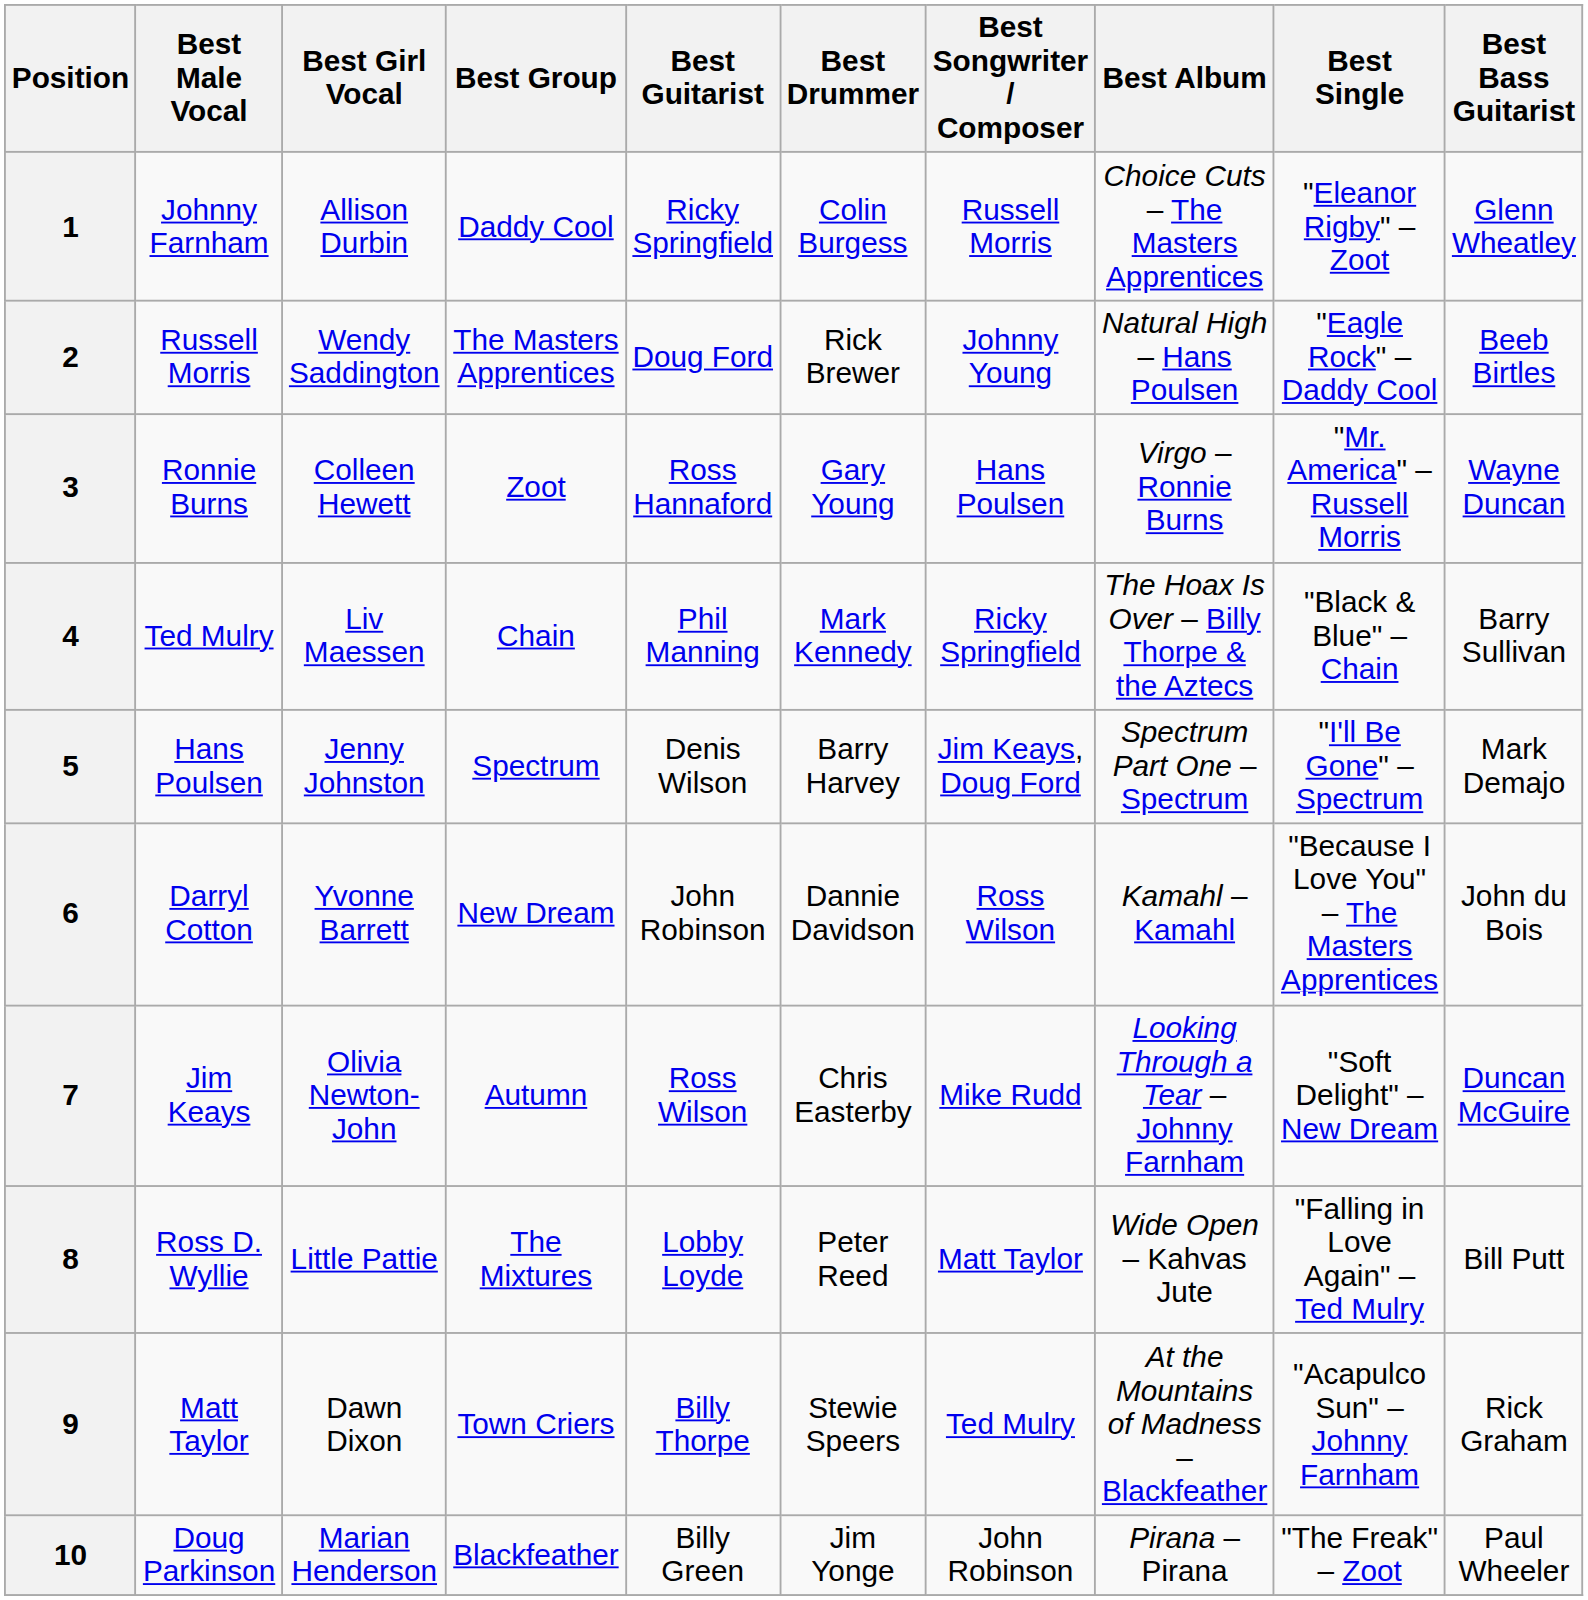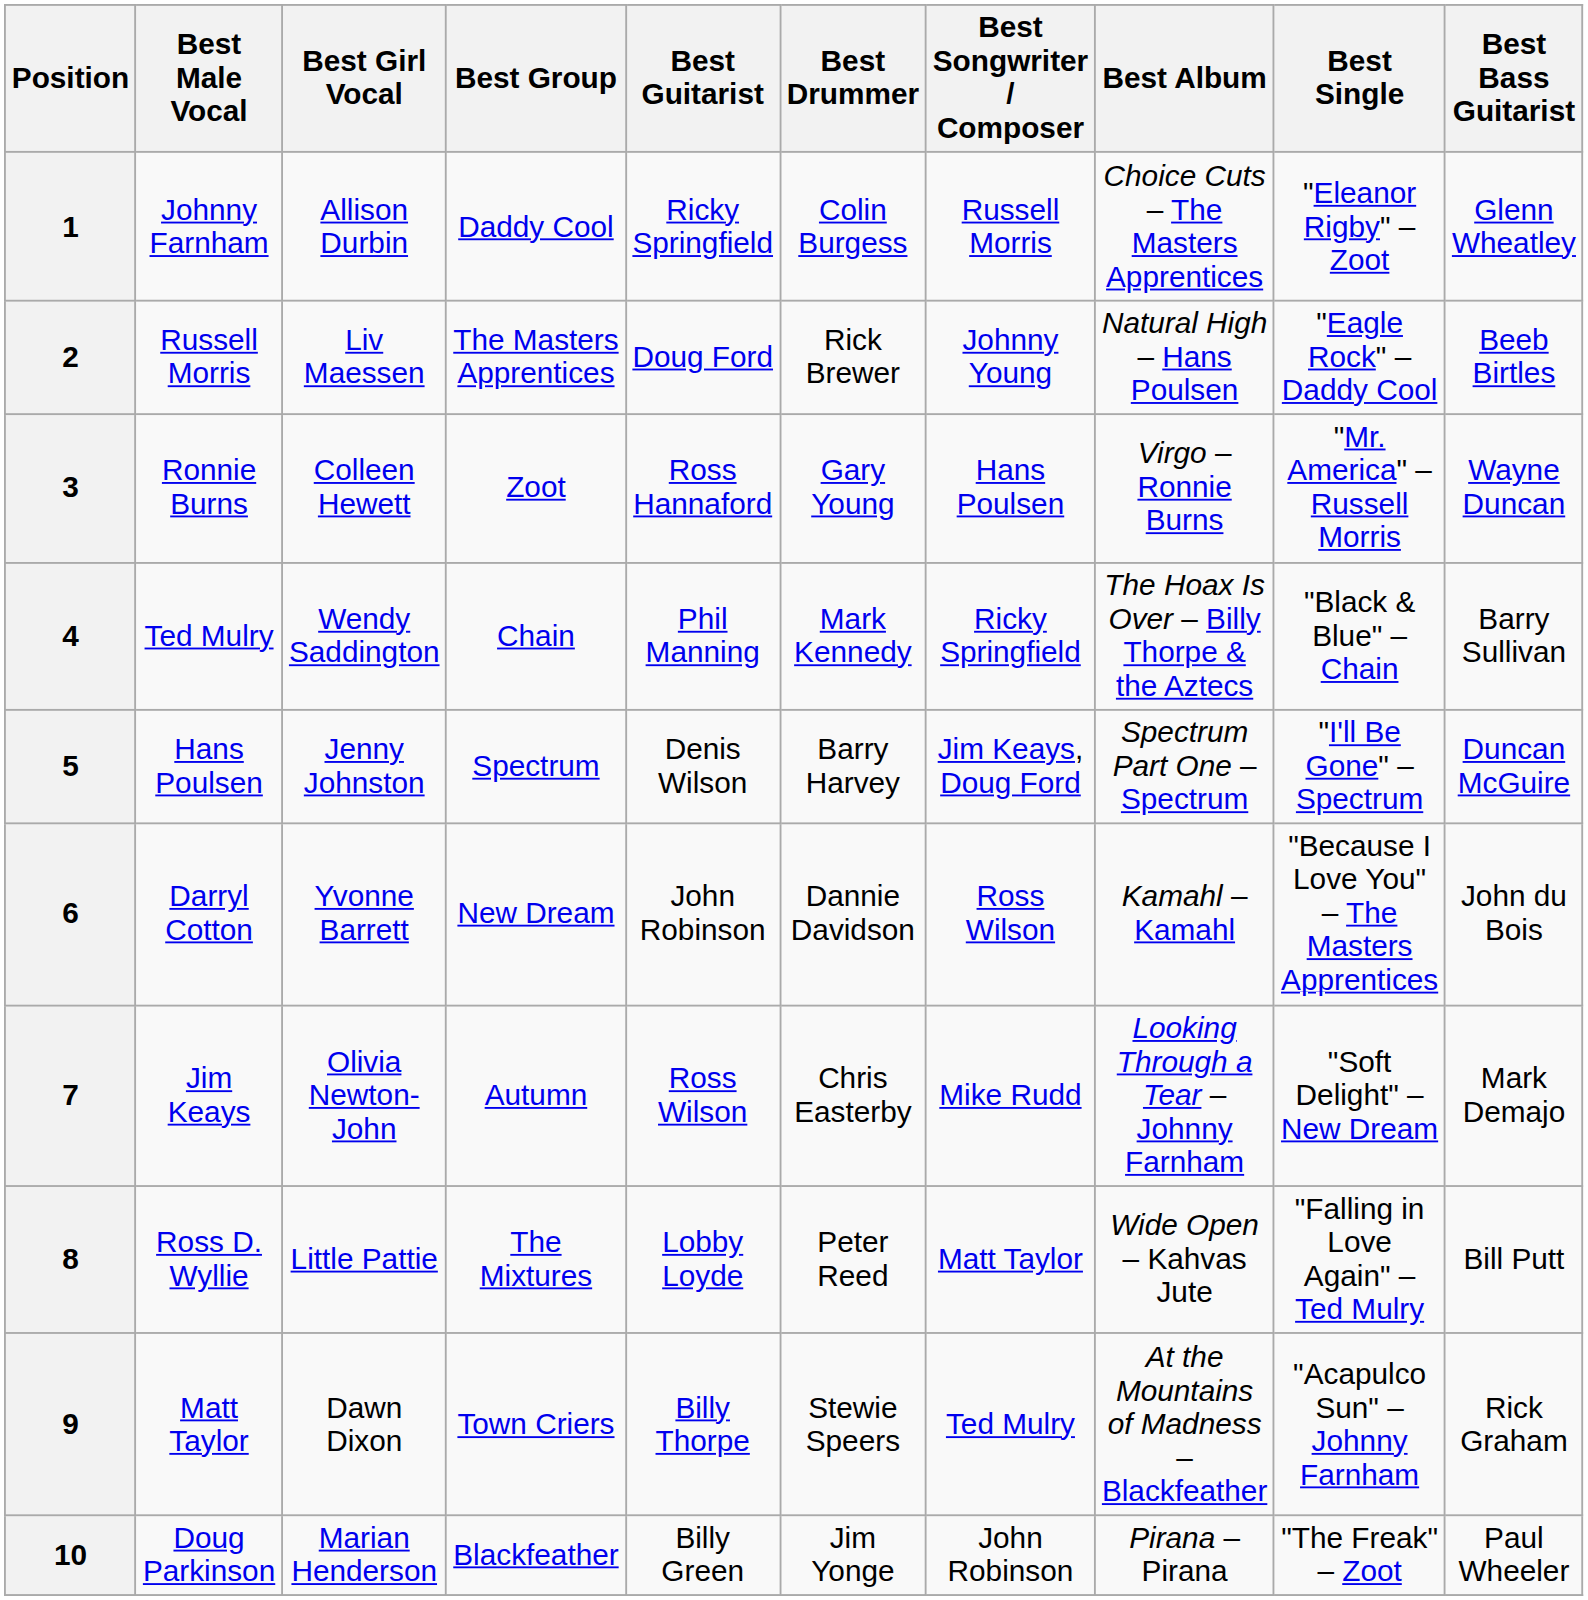2 | Best Girl Vocal: Wendy Saddington -> Liv Maessen
4 | Best Girl Vocal: Liv Maessen -> Wendy Saddington
5 | Best Bass Guitarist: Mark Demajo -> Duncan McGuire
7 | Best Bass Guitarist: Duncan McGuire -> Mark Demajo
